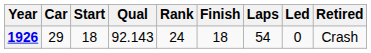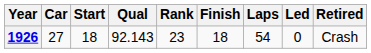1926 | Car: 29 -> 27
1926 | Rank: 24 -> 23
